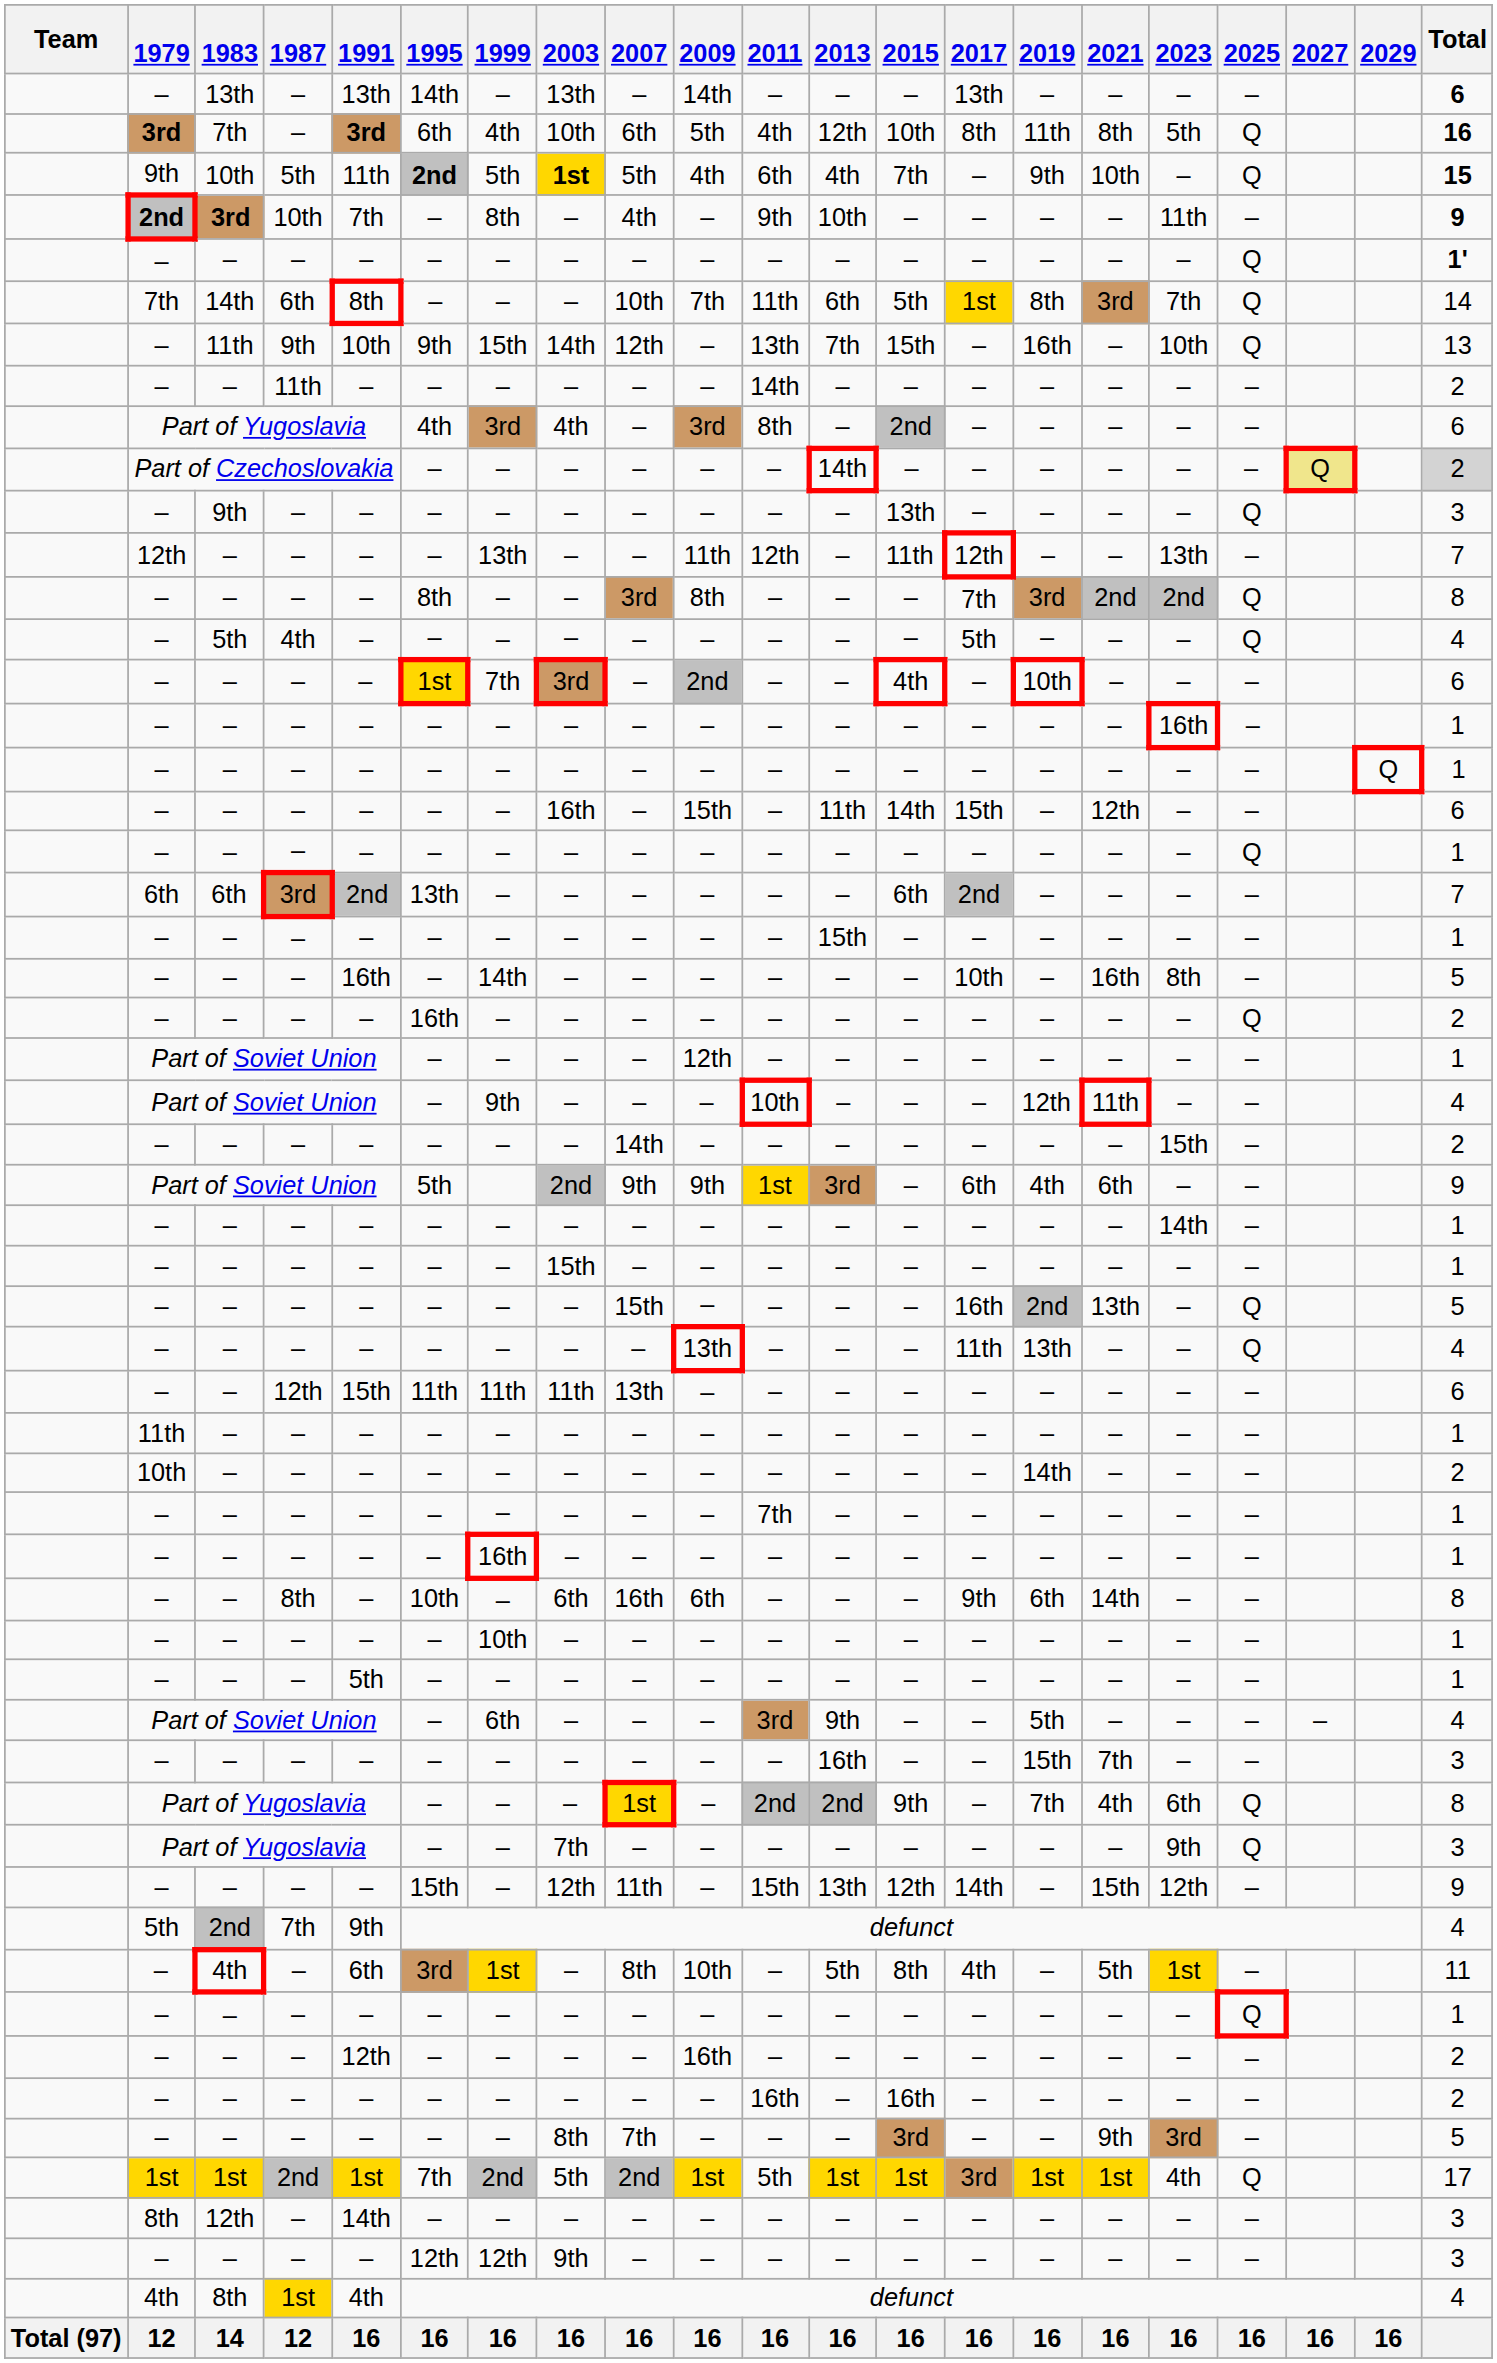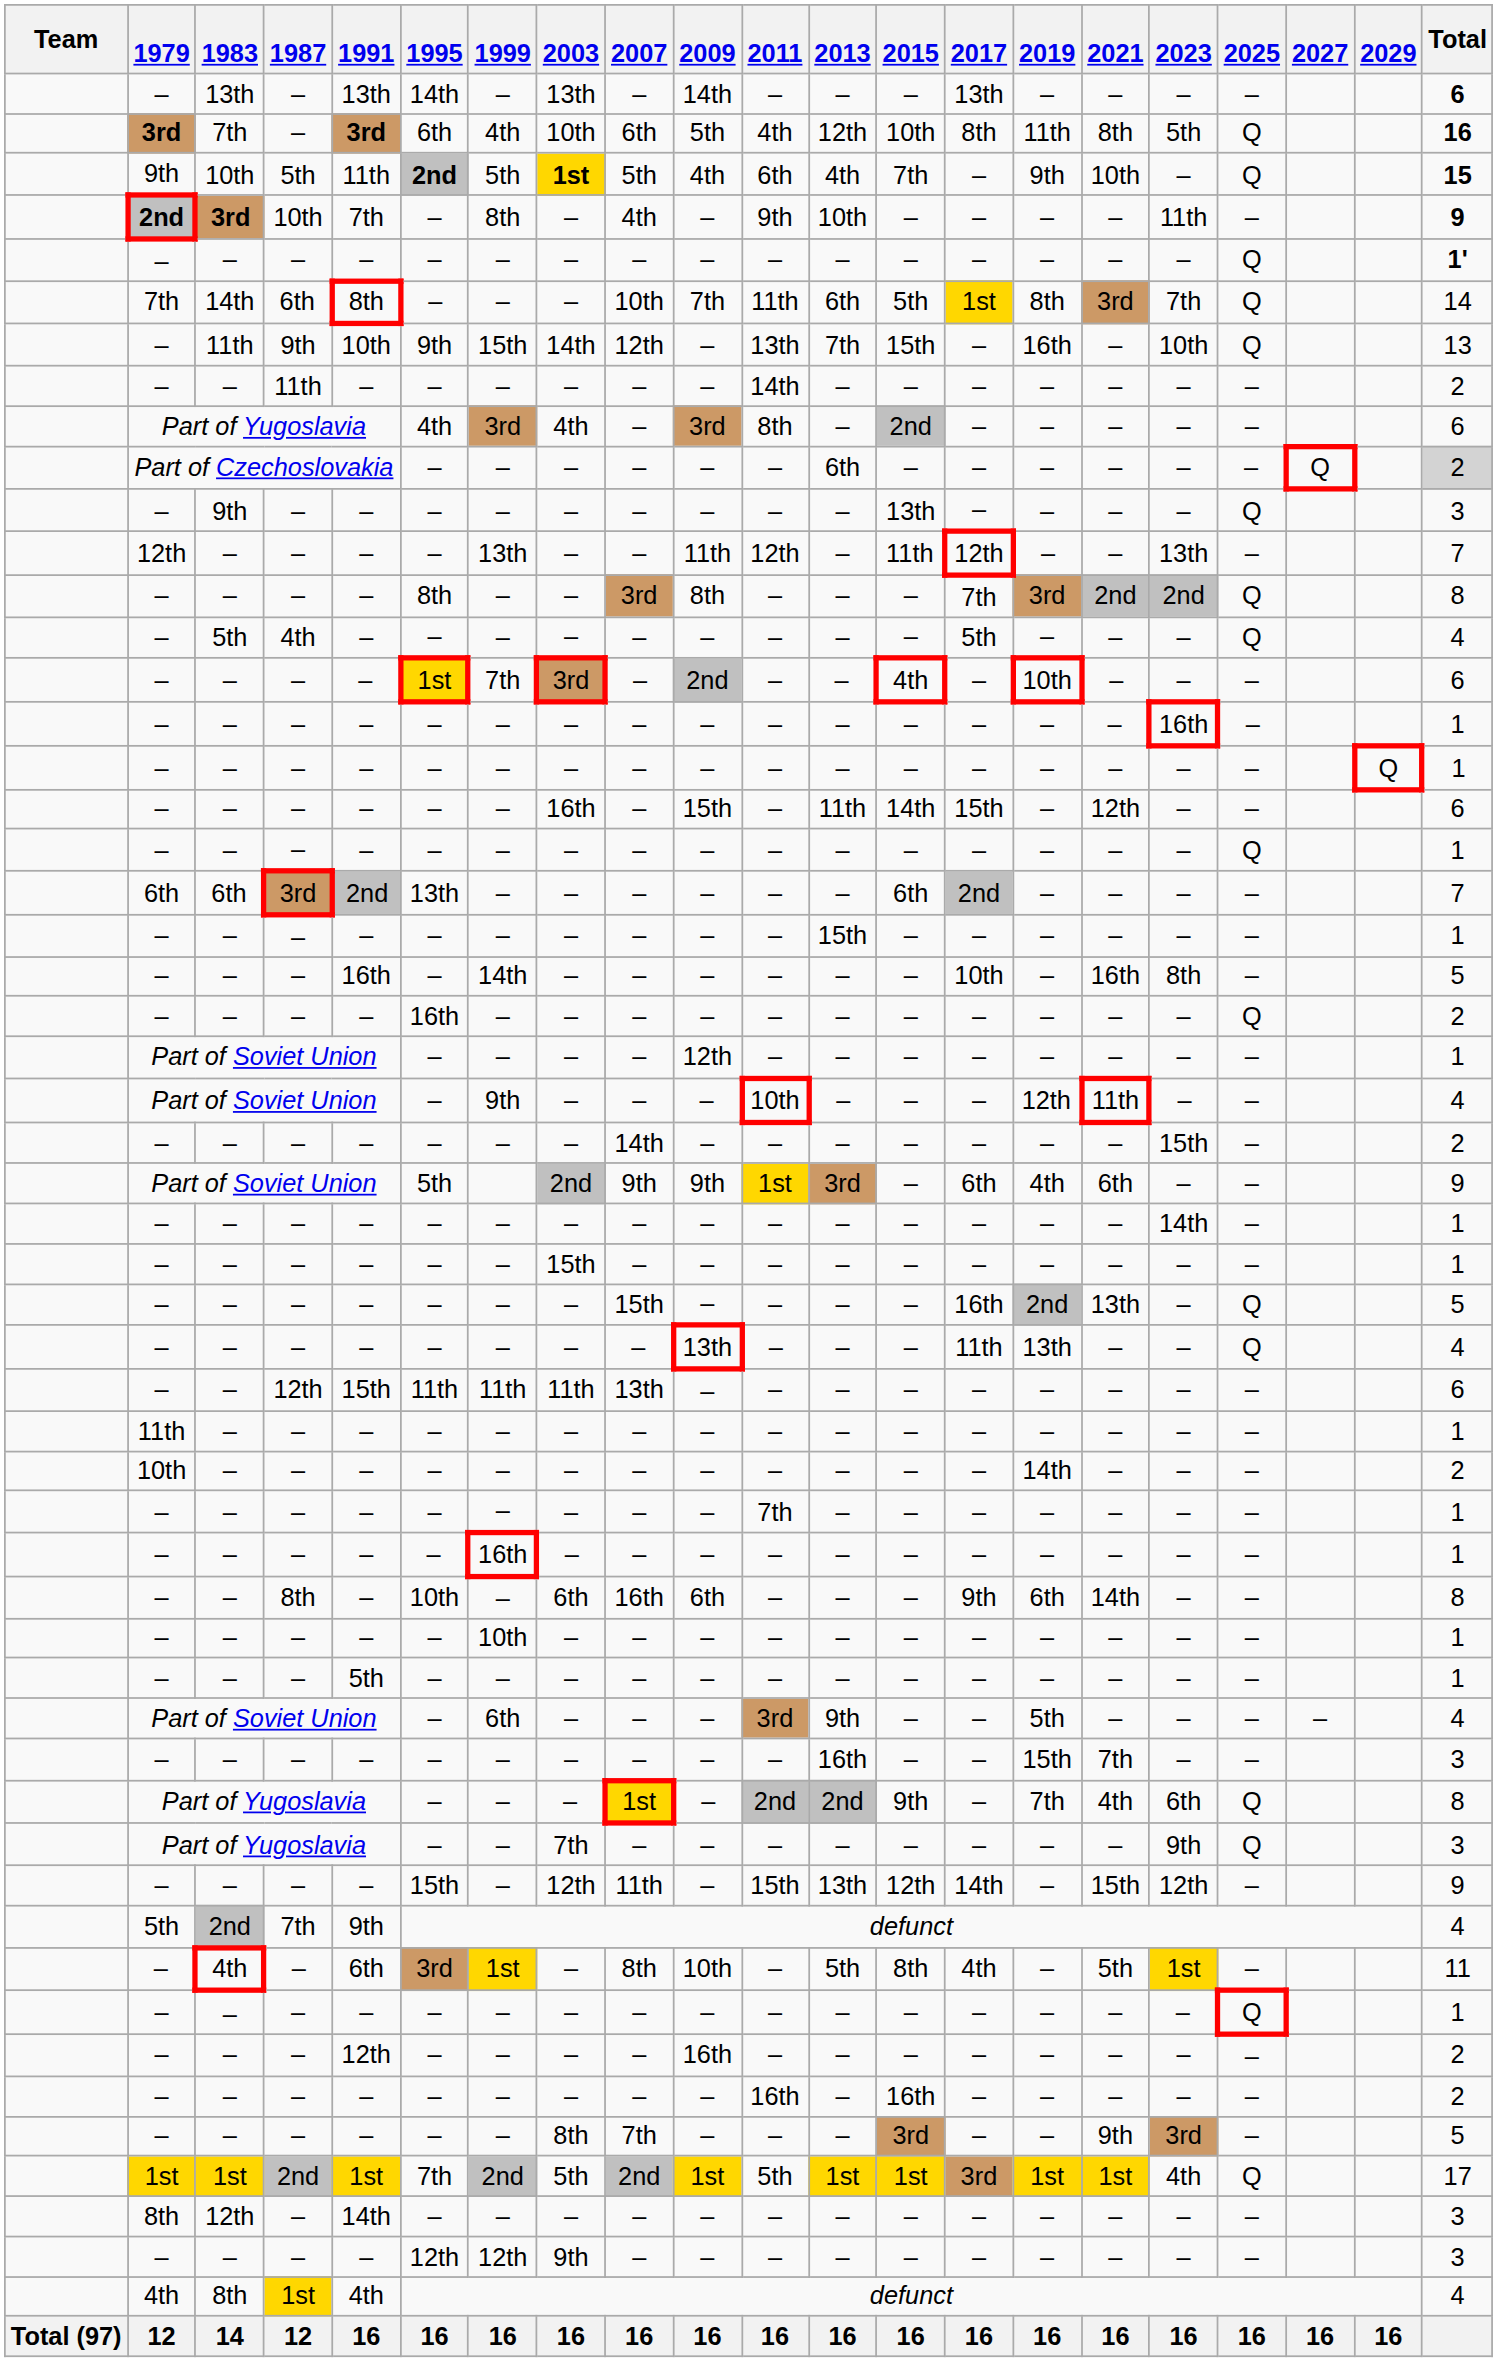Part of Czechoslovakia | 2013: 14th -> 6th
Part of Czechoslovakia | 2027: khaki background -> no background
